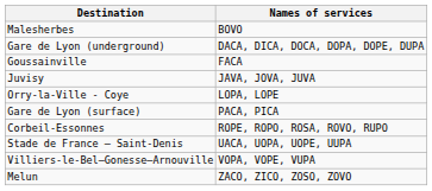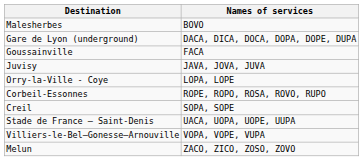- row: Gare de Lyon (surface) | PACA, PICA
+ row: Creil | SOPA, SOPE
